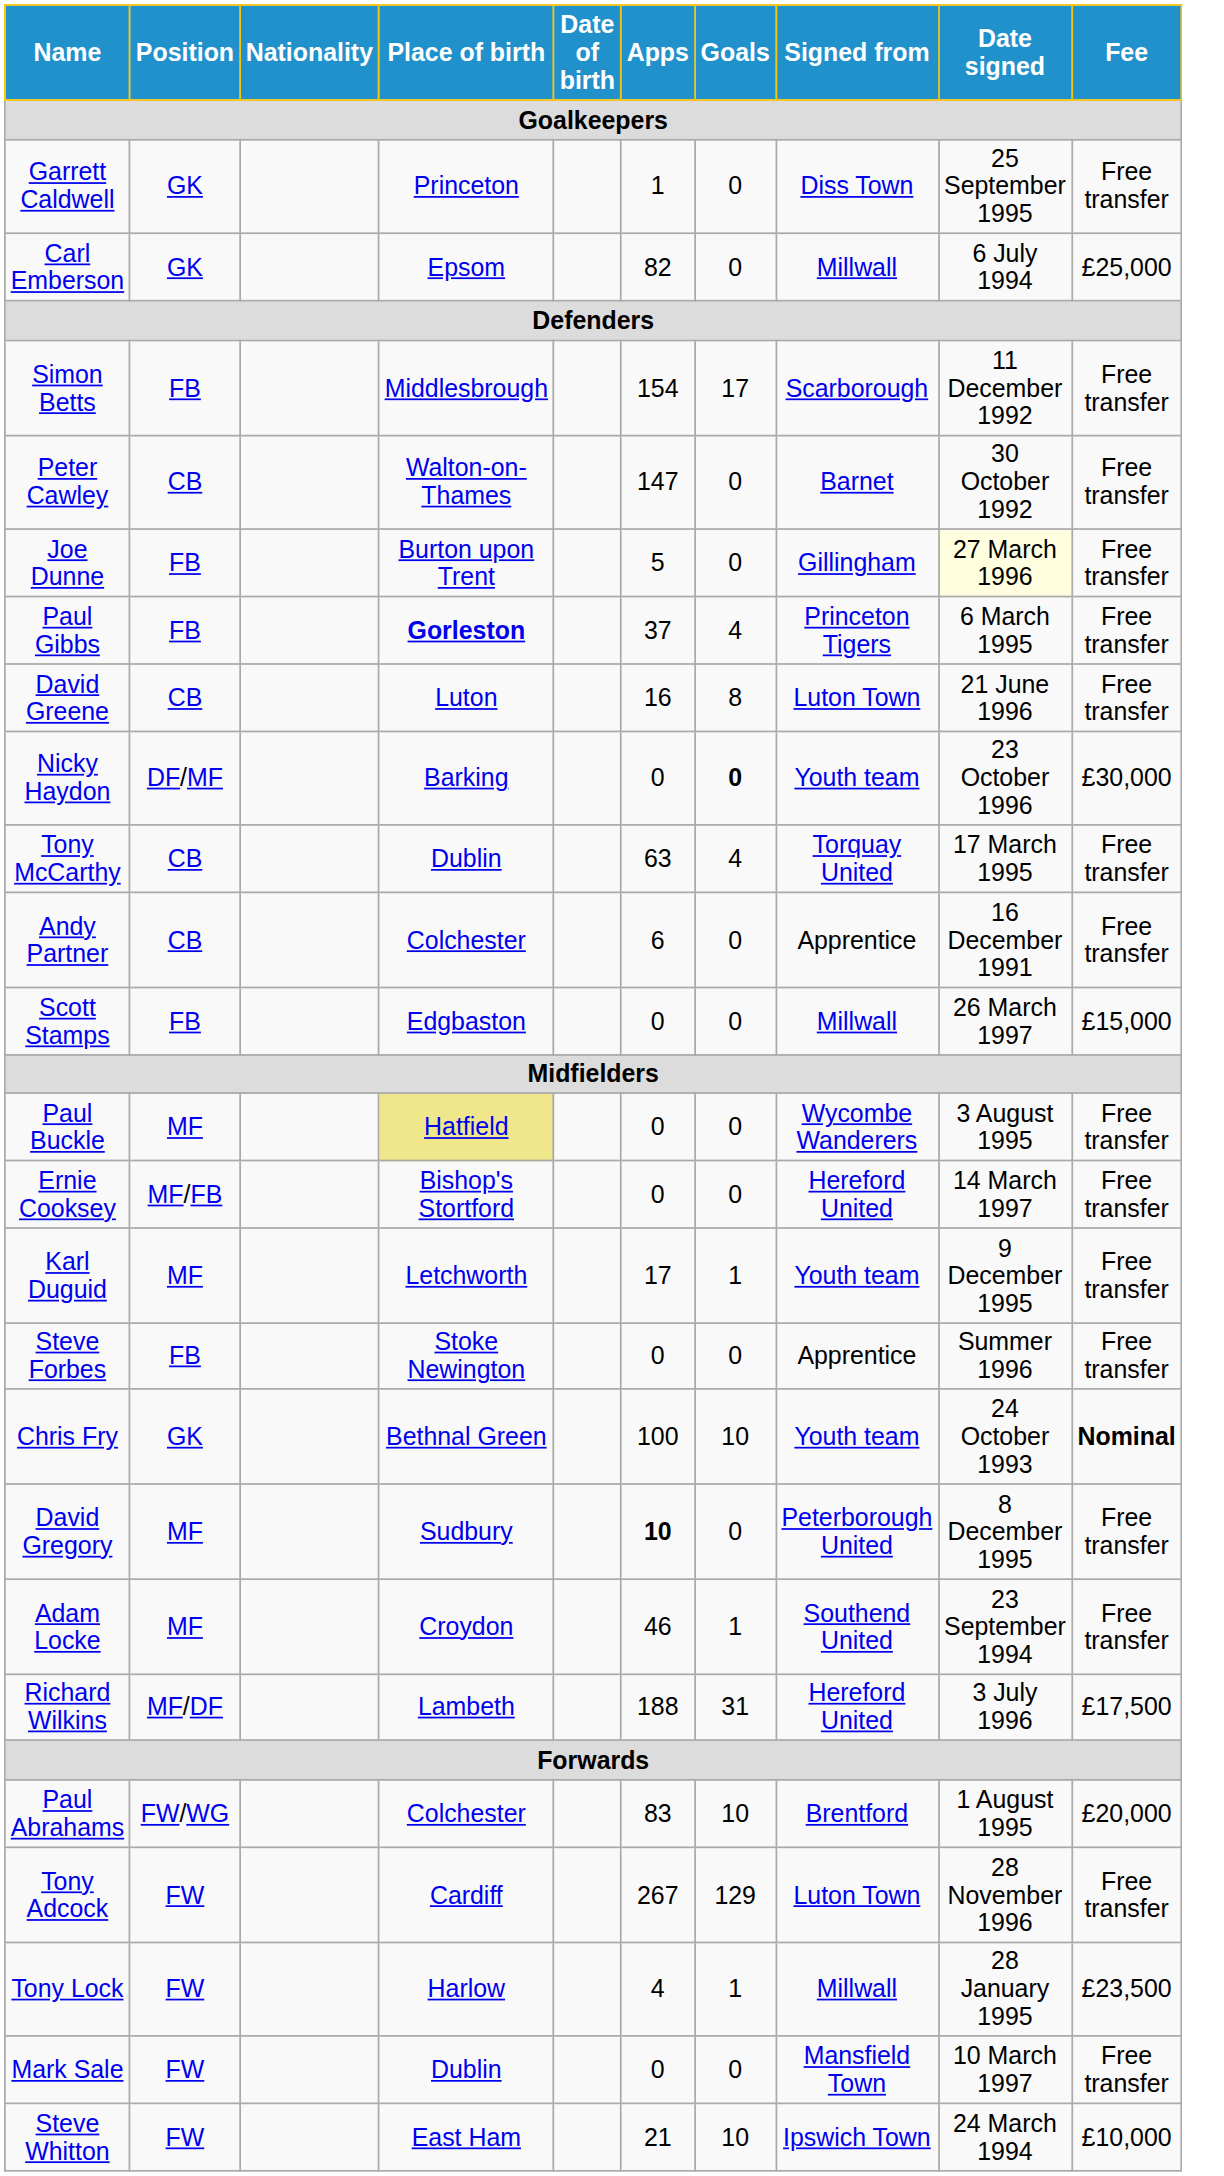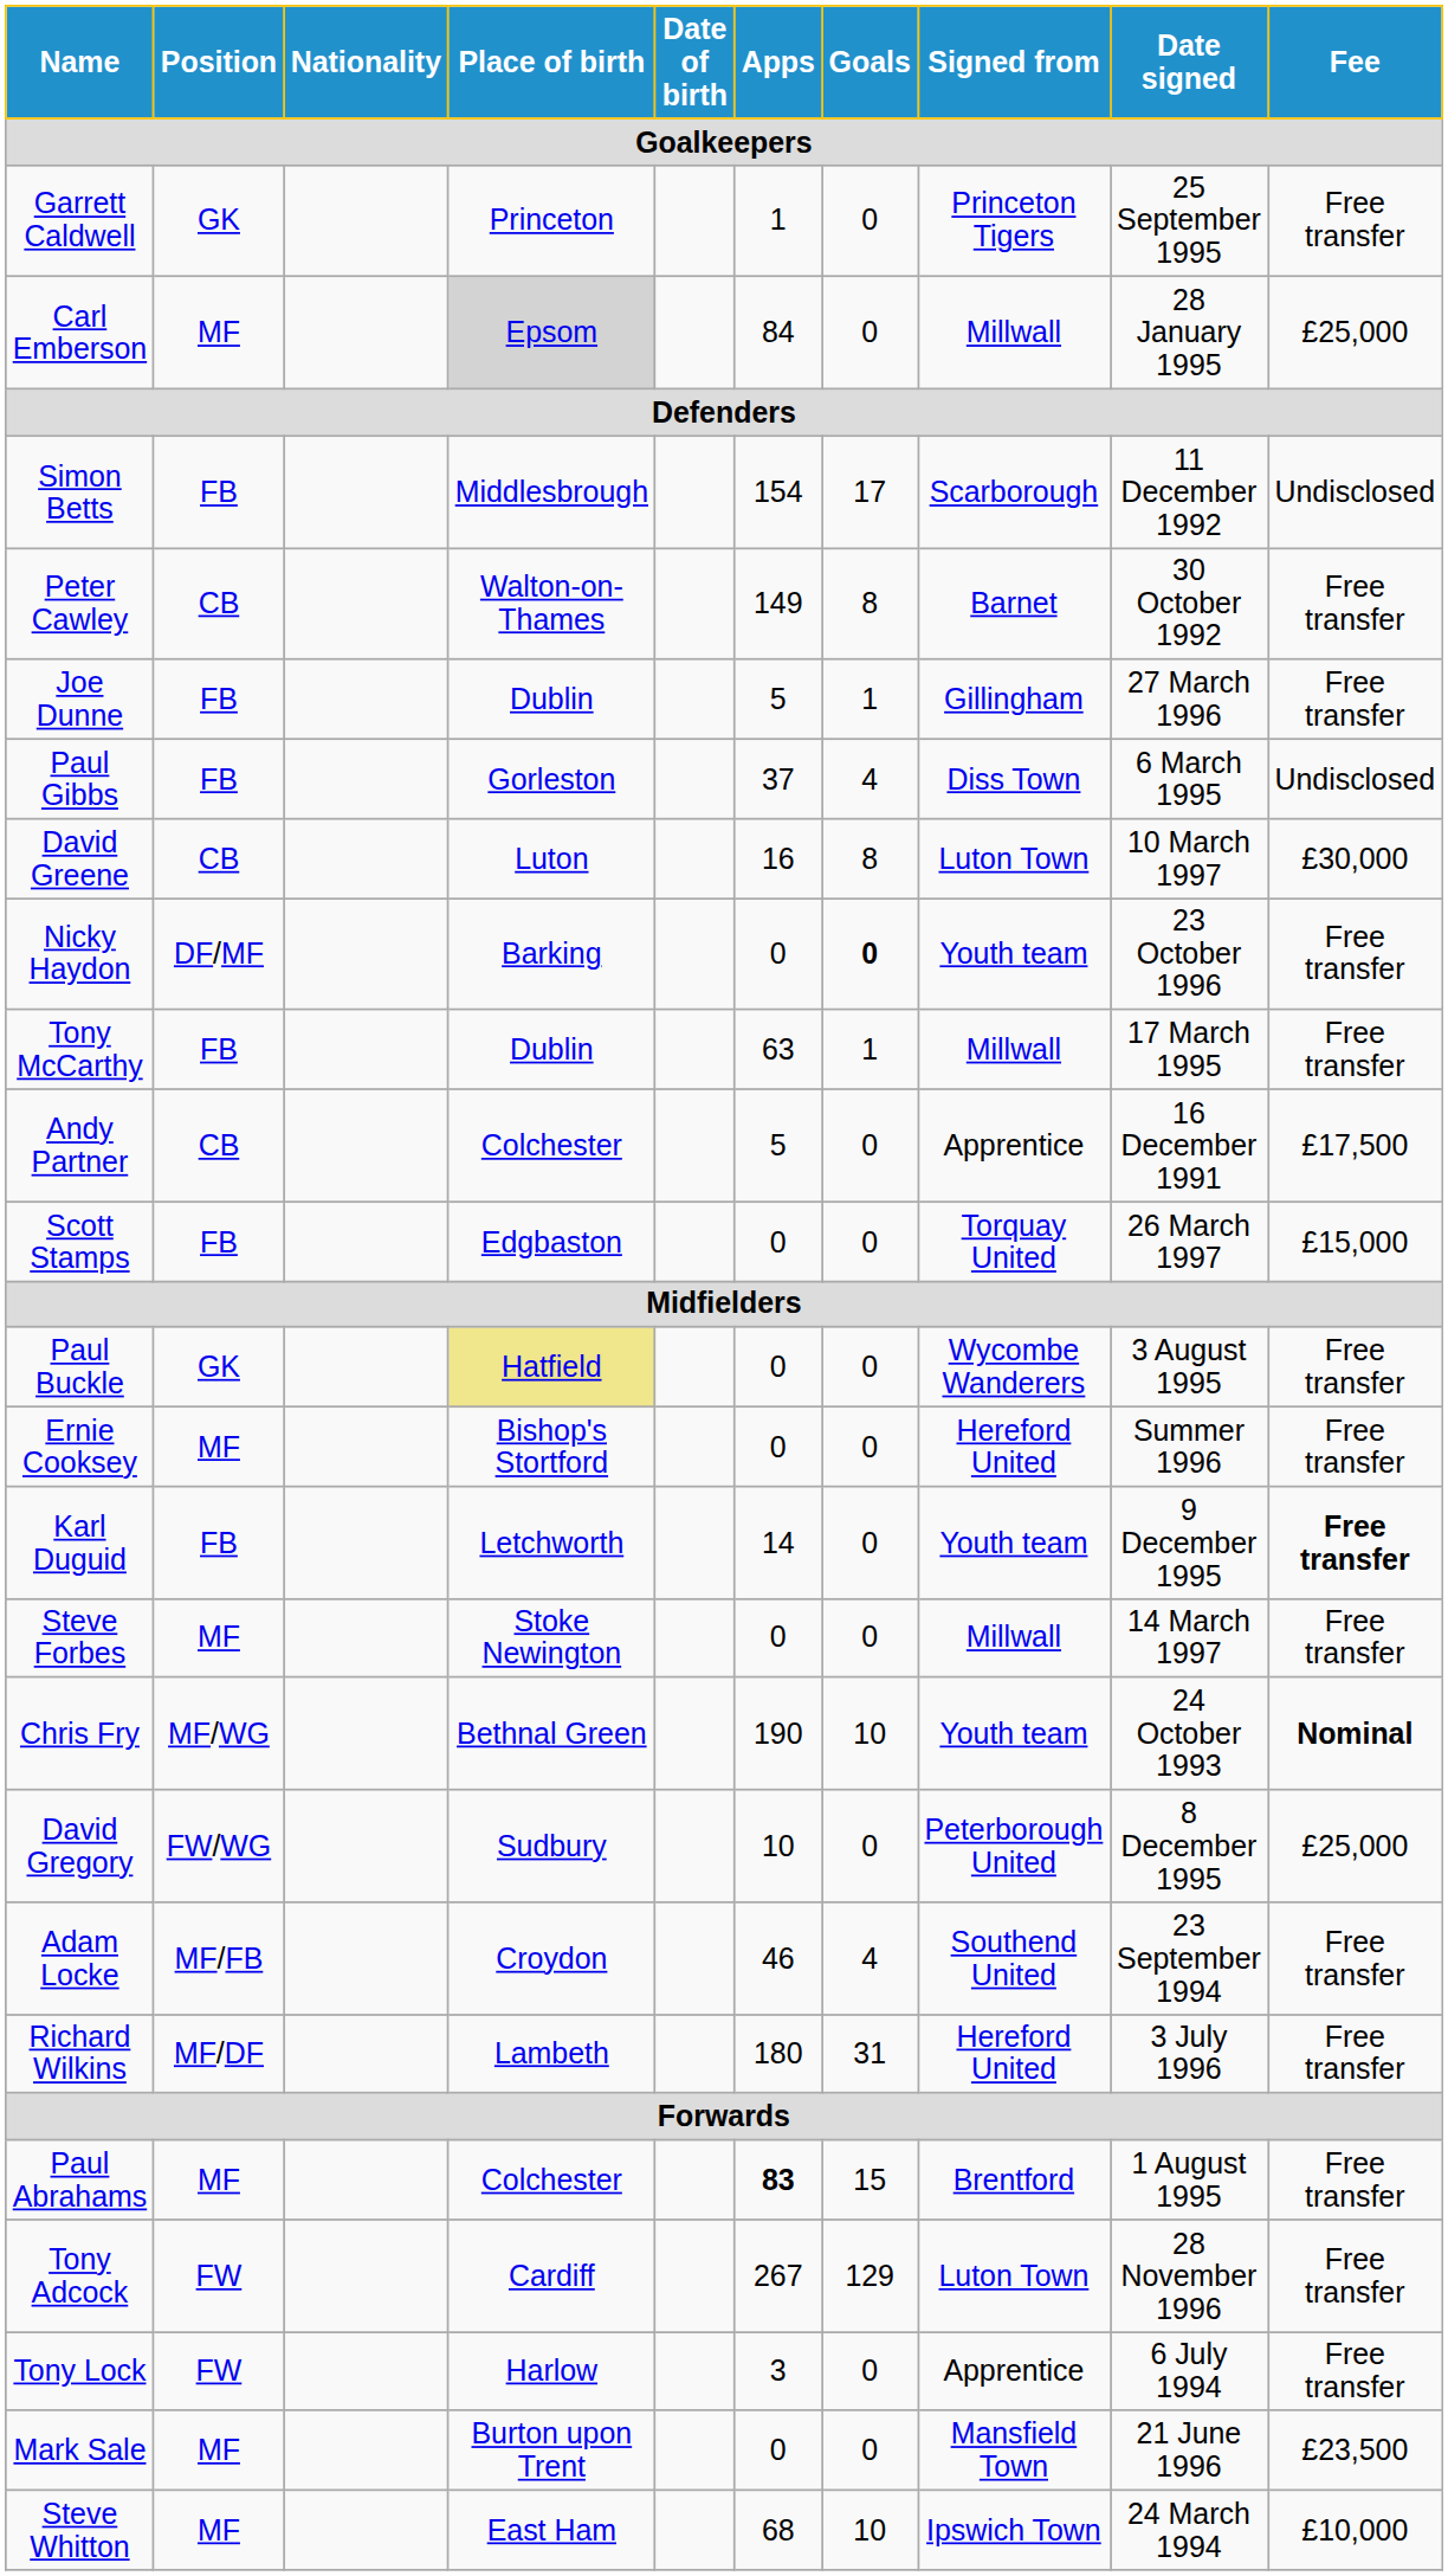Garrett Caldwell | Signed from: Diss Town -> Princeton Tigers
Carl Emberson | Position: GK -> MF
Carl Emberson | Place of birth: no background -> lightgrey background
Carl Emberson | Apps: 82 -> 84
Carl Emberson | Date signed: 6 July 1994 -> 28 January 1995
Simon Betts | Fee: Free transfer -> Undisclosed
Peter Cawley | Apps: 147 -> 149
Peter Cawley | Goals: 0 -> 8
Joe Dunne | Place of birth: Burton upon Trent -> Dublin
Joe Dunne | Goals: 0 -> 1
Joe Dunne | Date signed: lightyellow background -> no background
Paul Gibbs | Place of birth: bold -> normal
Paul Gibbs | Signed from: Princeton Tigers -> Diss Town
Paul Gibbs | Fee: Free transfer -> Undisclosed
David Greene | Date signed: 21 June 1996 -> 10 March 1997
David Greene | Fee: Free transfer -> £30,000
Nicky Haydon | Fee: £30,000 -> Free transfer
Tony McCarthy | Position: CB -> FB
Tony McCarthy | Goals: 4 -> 1
Tony McCarthy | Signed from: Torquay United -> Millwall
Andy Partner | Apps: 6 -> 5
Andy Partner | Fee: Free transfer -> £17,500
Scott Stamps | Signed from: Millwall -> Torquay United
Paul Buckle | Position: MF -> GK
Ernie Cooksey | Position: MF/FB -> MF
Ernie Cooksey | Date signed: 14 March 1997 -> Summer 1996
Karl Duguid | Position: MF -> FB
Karl Duguid | Apps: 17 -> 14
Karl Duguid | Goals: 1 -> 0
Karl Duguid | Fee: normal -> bold
Steve Forbes | Position: FB -> MF
Steve Forbes | Signed from: Apprentice -> Millwall
Steve Forbes | Date signed: Summer 1996 -> 14 March 1997
Chris Fry | Position: GK -> MF/WG
Chris Fry | Apps: 100 -> 190
David Gregory | Position: MF -> FW/WG
David Gregory | Apps: bold -> normal
David Gregory | Fee: Free transfer -> £25,000
Adam Locke | Position: MF -> MF/FB
Adam Locke | Goals: 1 -> 4
Richard Wilkins | Apps: 188 -> 180
Richard Wilkins | Fee: £17,500 -> Free transfer
Paul Abrahams | Position: FW/WG -> MF
Paul Abrahams | Apps: normal -> bold
Paul Abrahams | Goals: 10 -> 15
Paul Abrahams | Fee: £20,000 -> Free transfer
Tony Lock | Apps: 4 -> 3
Tony Lock | Goals: 1 -> 0
Tony Lock | Signed from: Millwall -> Apprentice
Tony Lock | Date signed: 28 January 1995 -> 6 July 1994
Tony Lock | Fee: £23,500 -> Free transfer
Mark Sale | Position: FW -> MF
Mark Sale | Place of birth: Dublin -> Burton upon Trent
Mark Sale | Date signed: 10 March 1997 -> 21 June 1996
Mark Sale | Fee: Free transfer -> £23,500
Steve Whitton | Position: FW -> MF
Steve Whitton | Apps: 21 -> 68
